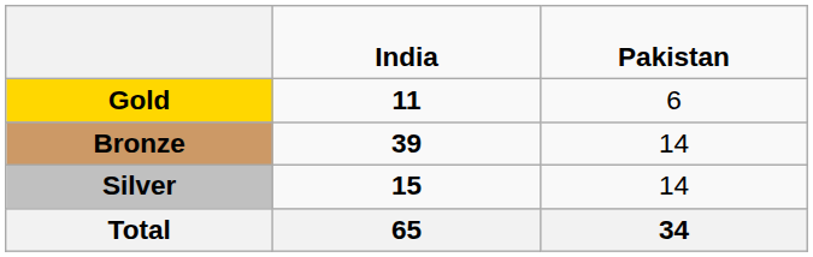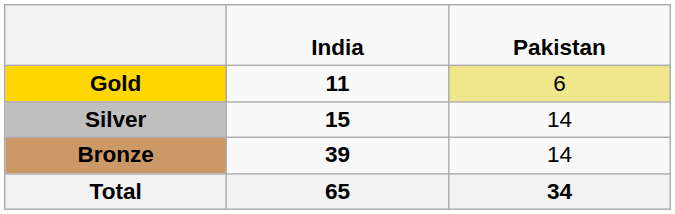Gold | column 3: no background -> khaki background
rows swapped: Silver <-> Bronze
